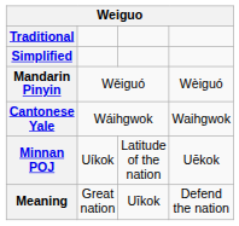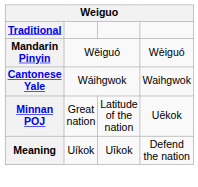- row: Simplified
Minnan POJ | column 2: Uíkok -> Great nation
Meaning | column 2: Great nation -> Uíkok
